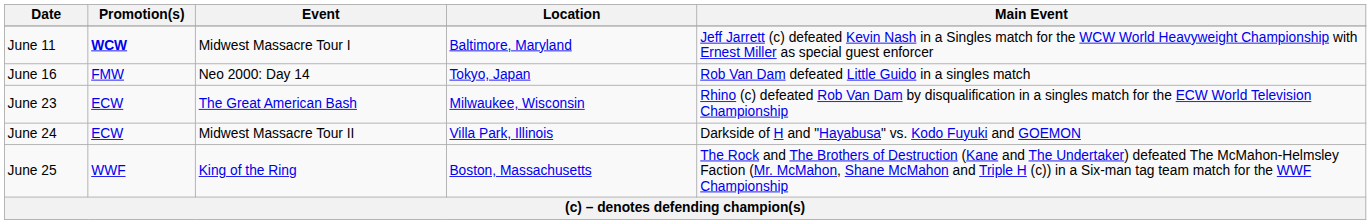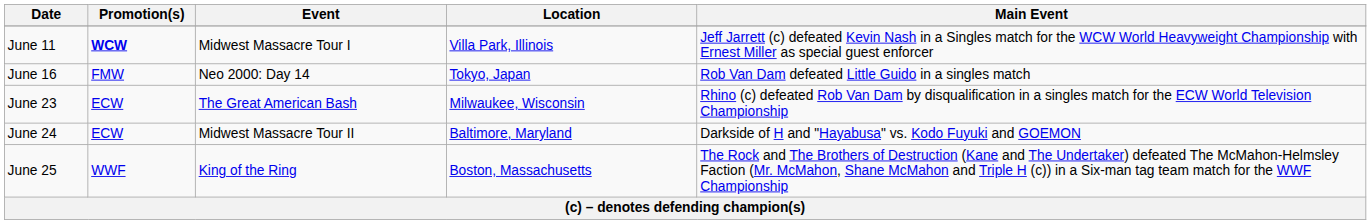June 11 | Location: Baltimore, Maryland -> Villa Park, Illinois
June 24 | Location: Villa Park, Illinois -> Baltimore, Maryland
